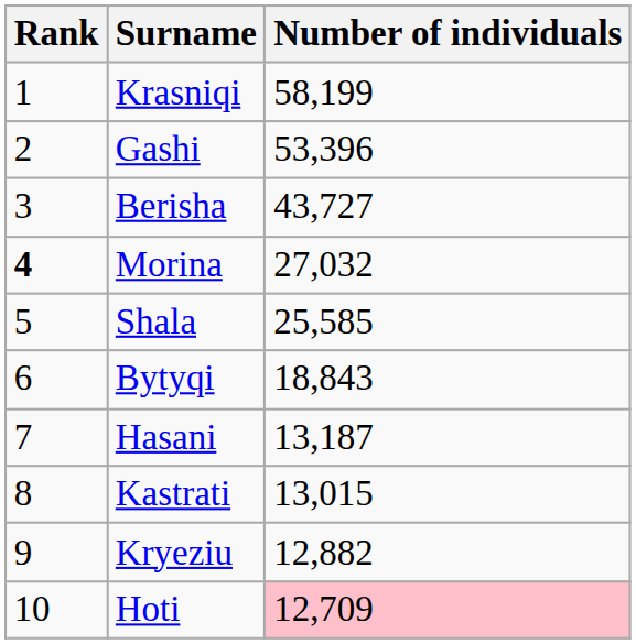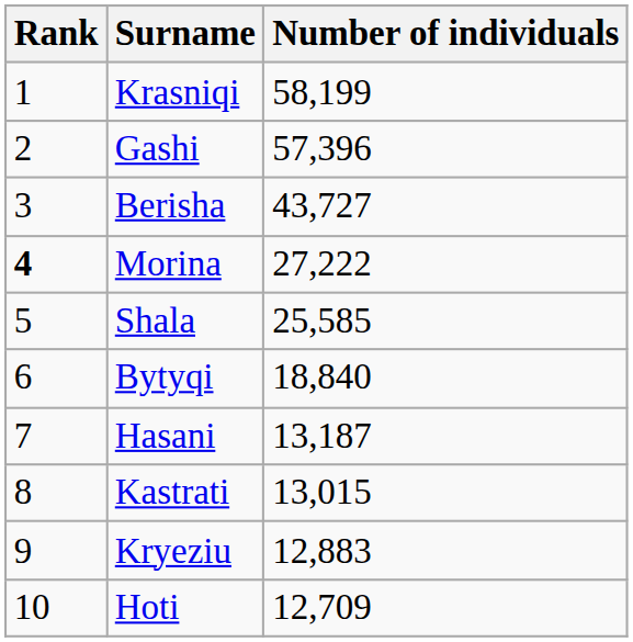Gashi | Number of individuals: 53,396 -> 57,396
Morina | Number of individuals: 27,032 -> 27,222
Bytyqi | Number of individuals: 18,843 -> 18,840
Kryeziu | Number of individuals: 12,882 -> 12,883
Hoti | Number of individuals: pink background -> no background
